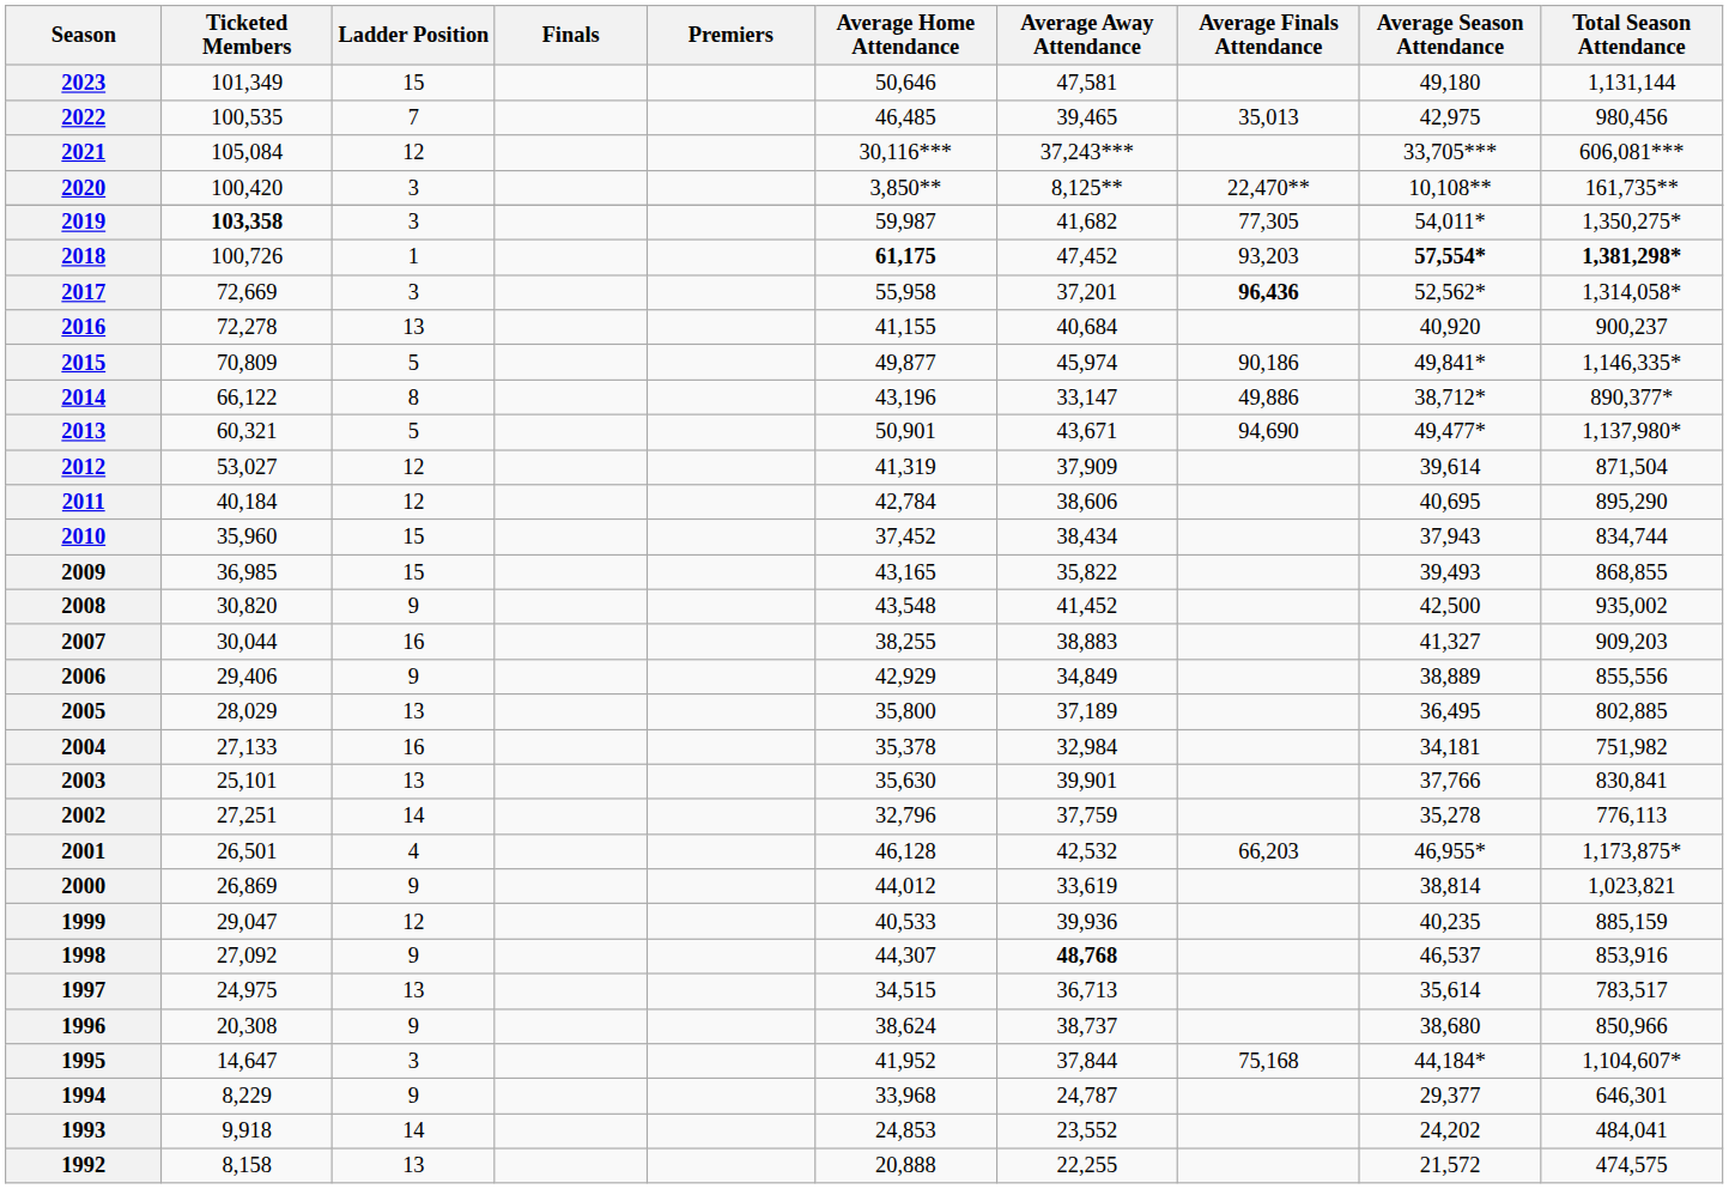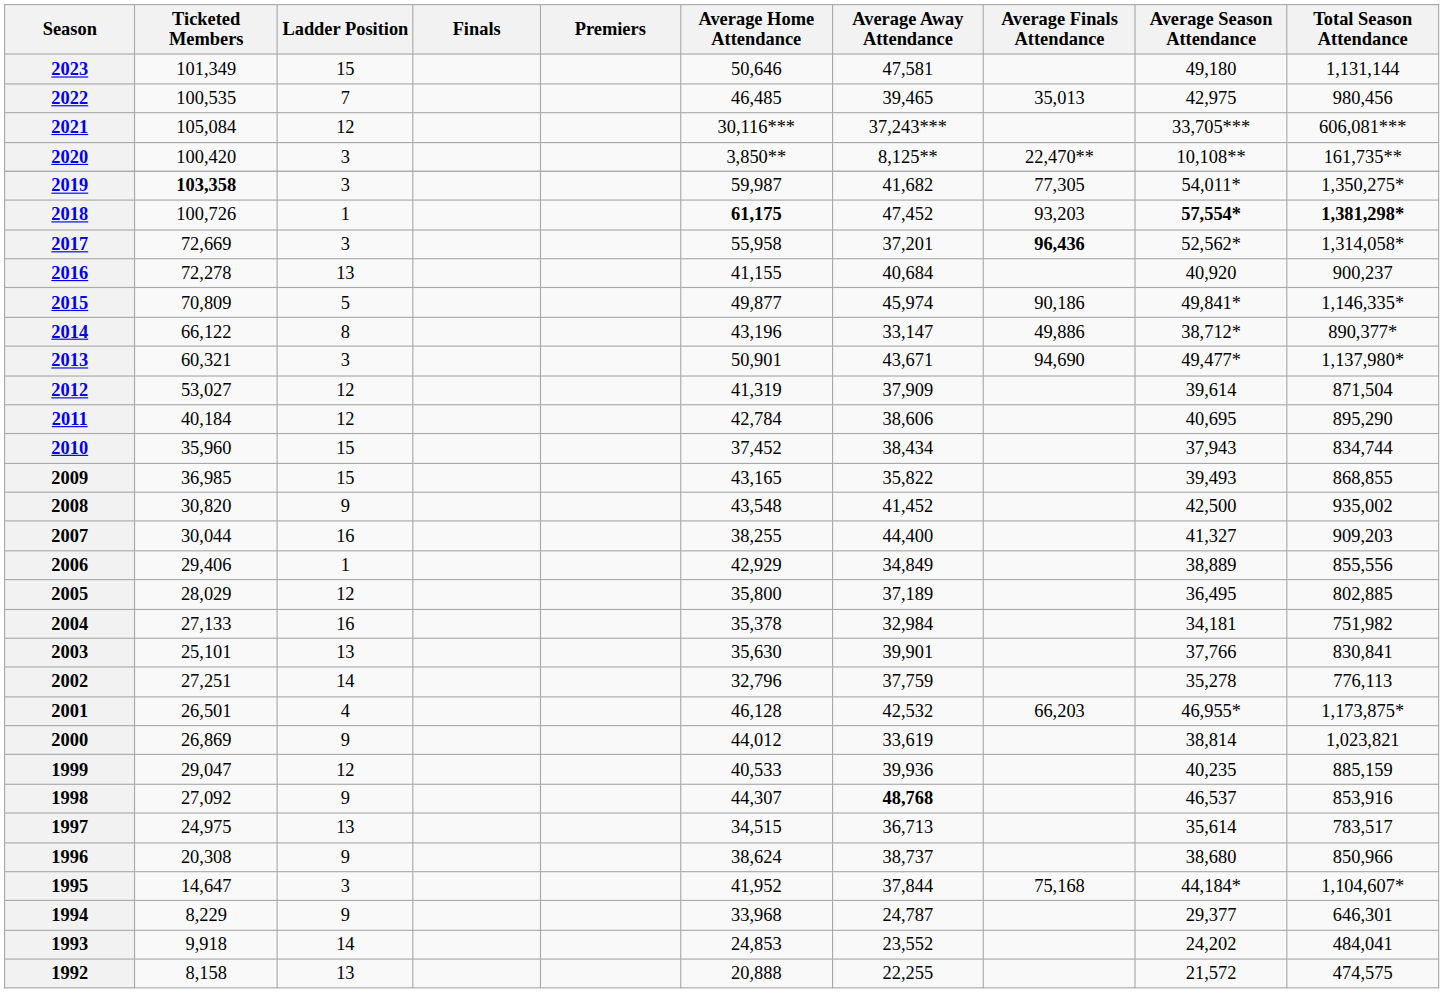2013 | Ladder Position: 5 -> 3
2007 | Average Away Attendance: 38,883 -> 44,400
2006 | Ladder Position: 9 -> 1
2005 | Ladder Position: 13 -> 12
